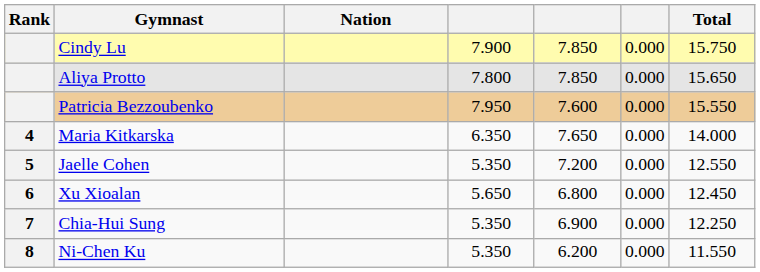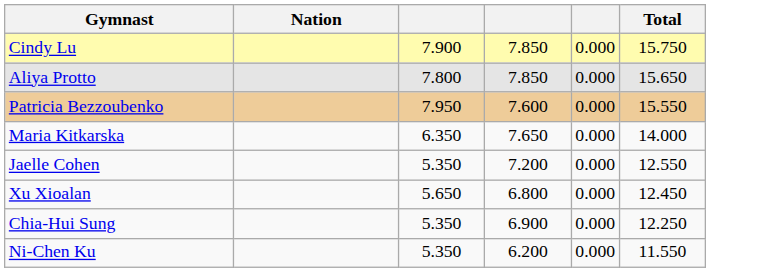- column: Rank | 4 | 5 | 6 | 7 | 8
